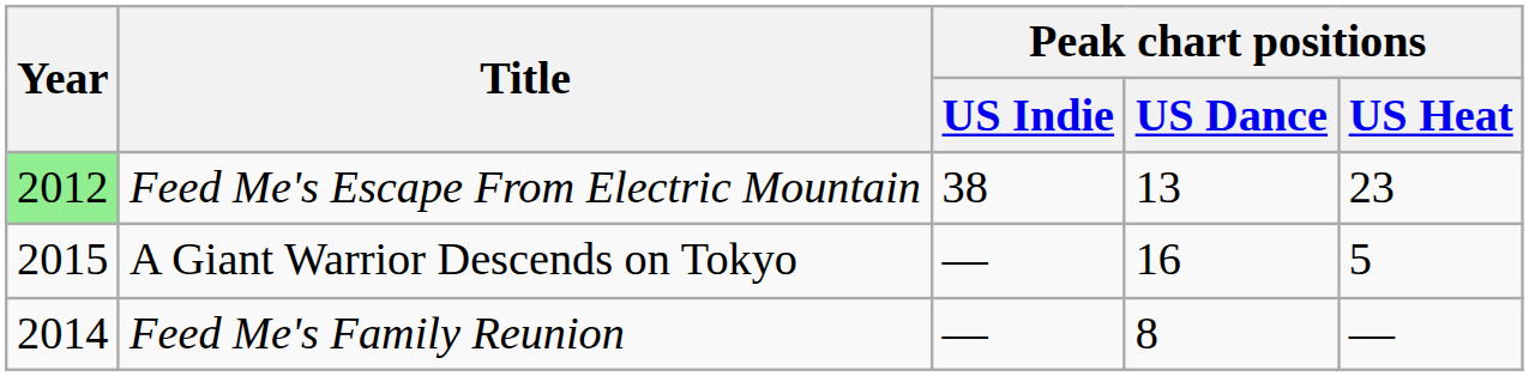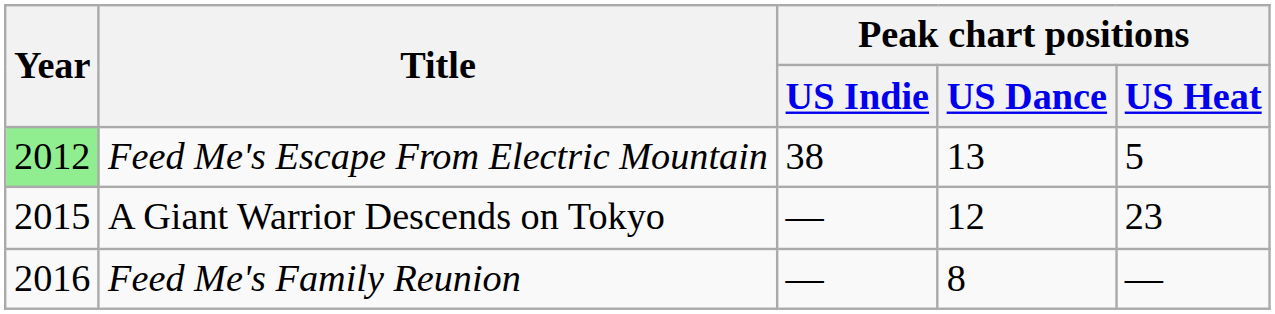Feed Me's Escape From Electric Mountain | Peak chart positions / US Heat: 23 -> 5
A Giant Warrior Descends on Tokyo | Peak chart positions / US Dance: 16 -> 12
A Giant Warrior Descends on Tokyo | Peak chart positions / US Heat: 5 -> 23
Feed Me's Family Reunion | Year: 2014 -> 2016
